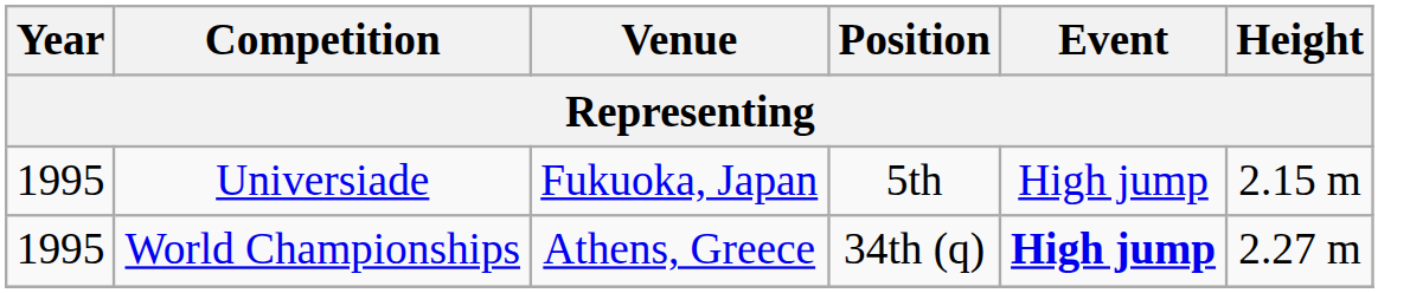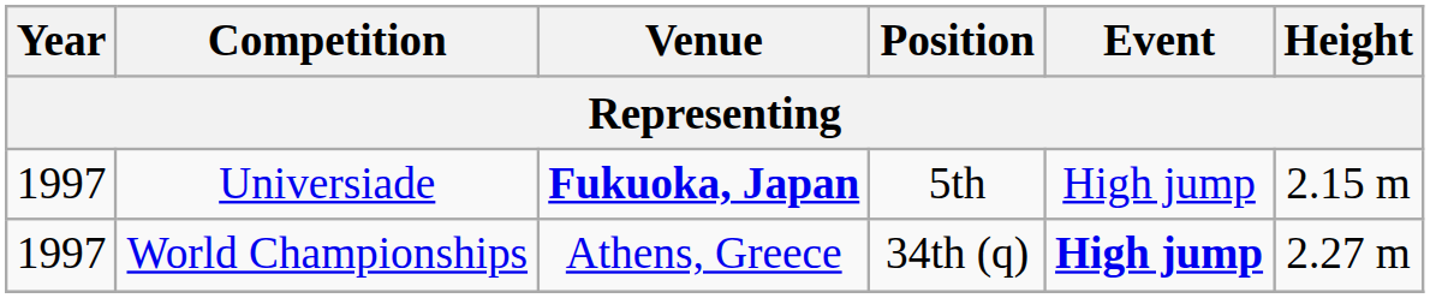Universiade | Year: 1995 -> 1997
Universiade | Venue: normal -> bold
World Championships | Year: 1995 -> 1997
